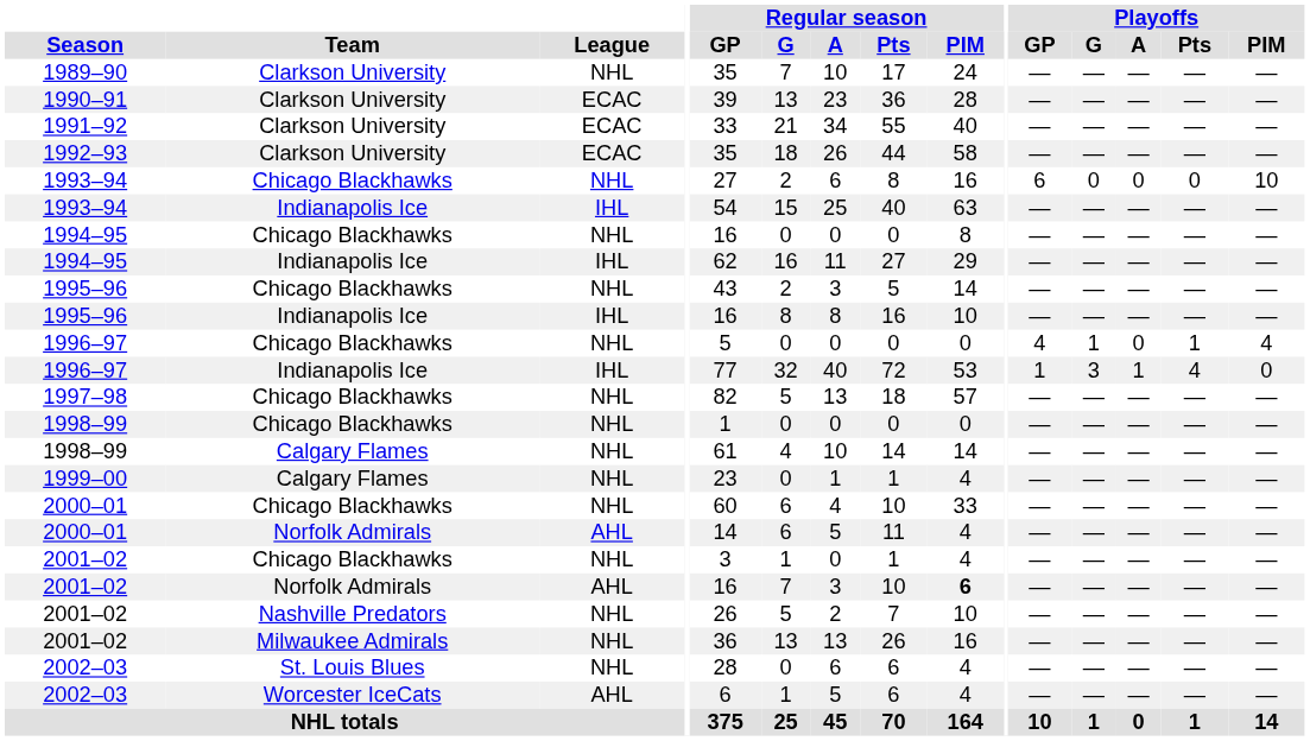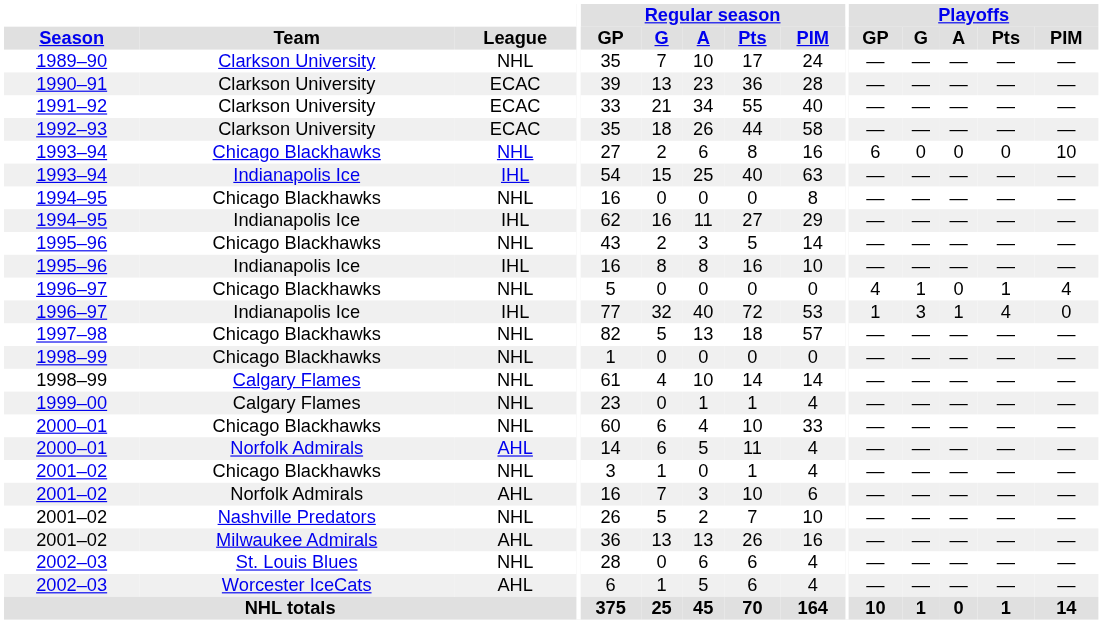2001–02 / Norfolk Admirals | Regular season / PIM: bold -> normal
2001–02 / Milwaukee Admirals | League: NHL -> AHL
